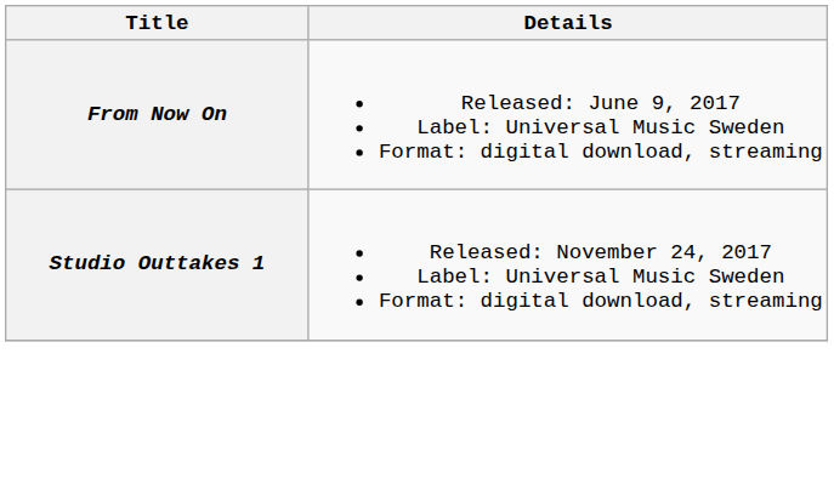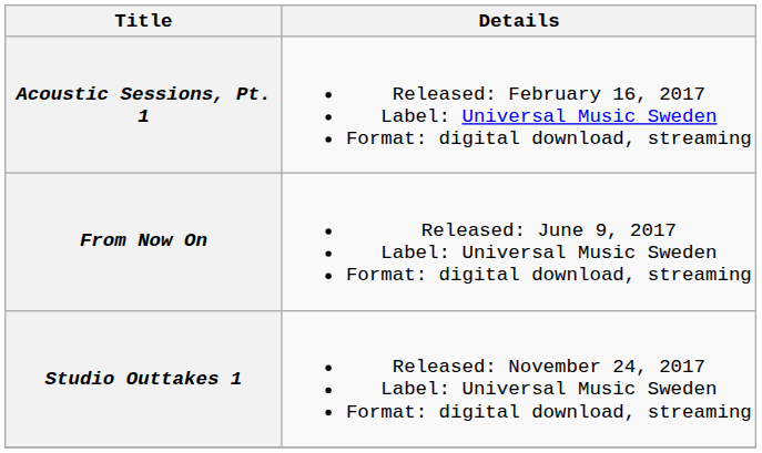+ row: Acoustic Sessions, Pt. 1 | Released: February 16, 2017 Label: Universal Music Sweden Format: digital download, streaming
